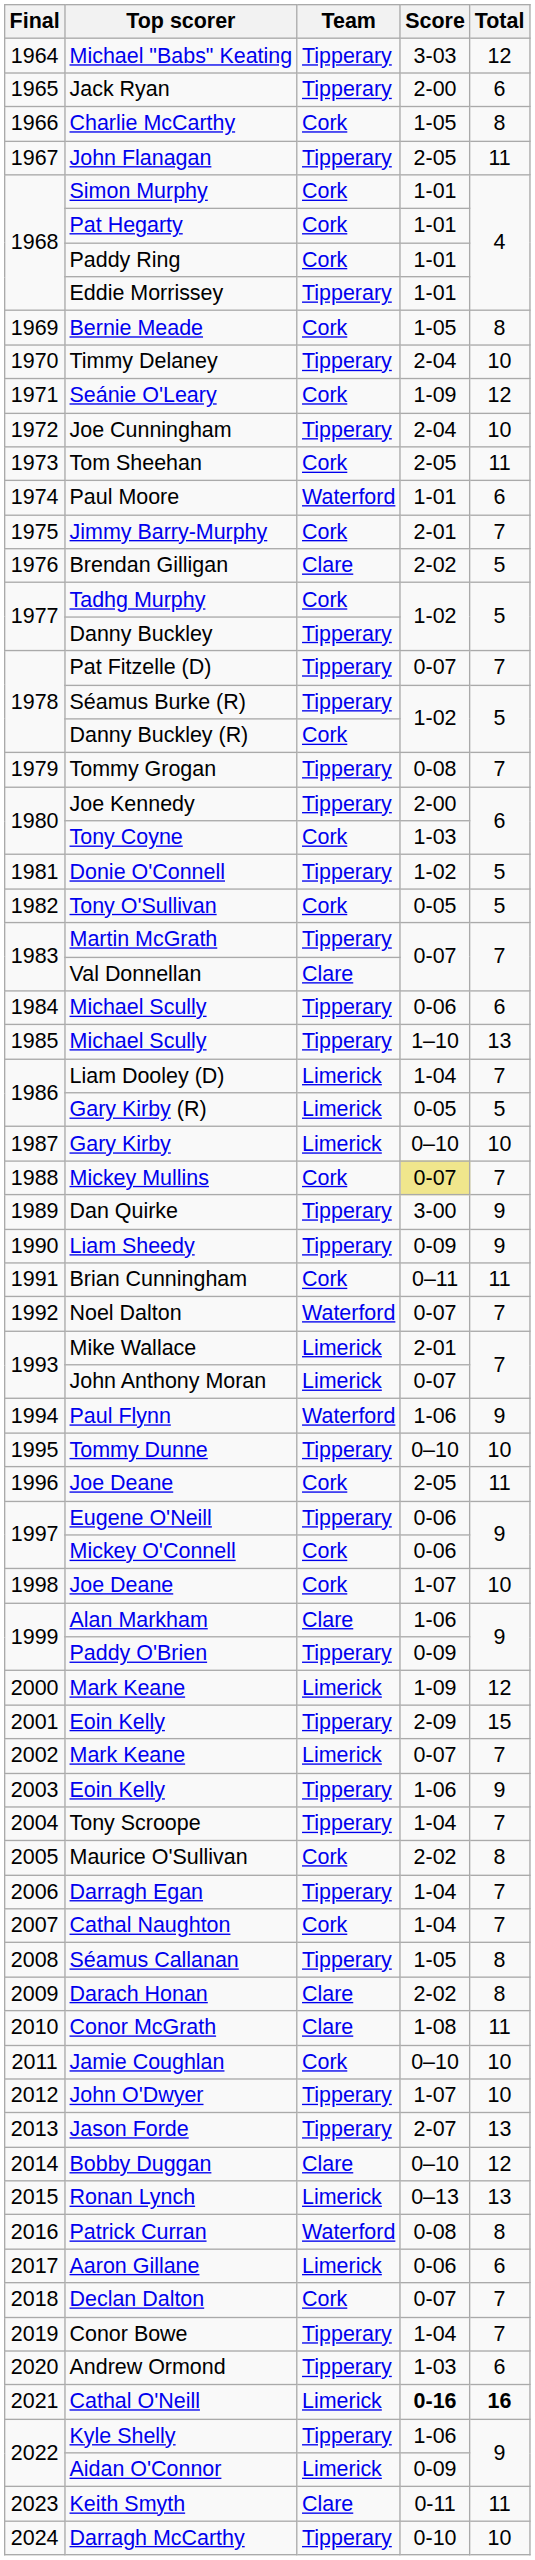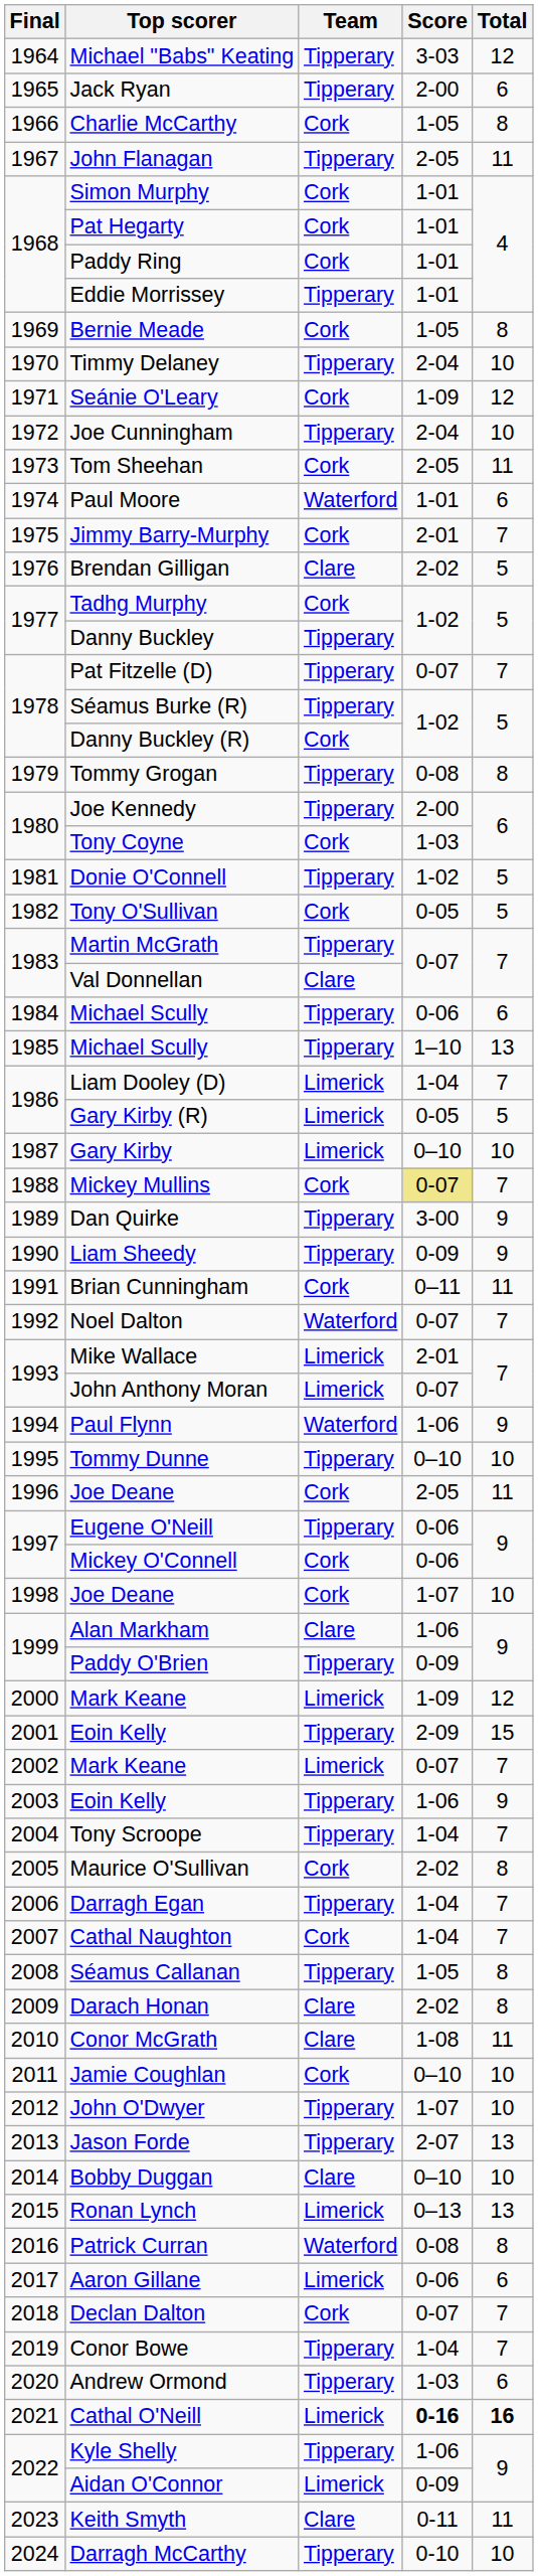Tommy Grogan | Total: 7 -> 8
Bobby Duggan | Total: 12 -> 10
